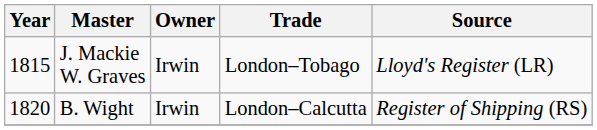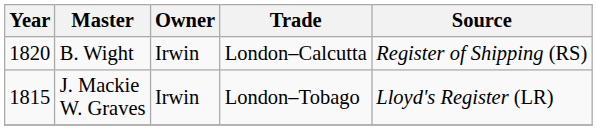rows swapped: J. Mackie W. Graves <-> B. Wight
